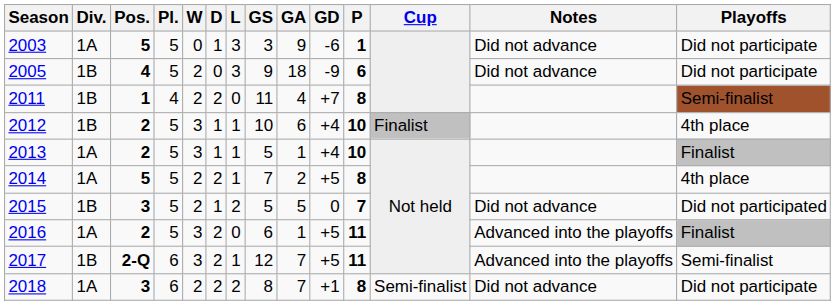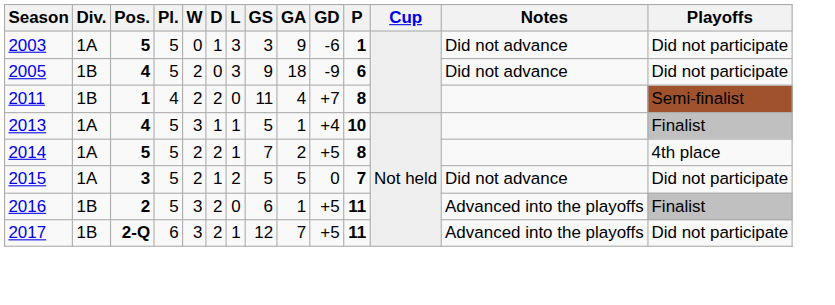- row: 2012 | 1B | 2 | 5 | 3 | 1 | 1 | 10 | 6 | +4 | 10 | Finalist | 4th place
2013 | Pos.: 2 -> 4
2015 | Div.: 1B -> 1A
2015 | Playoffs: Did not participated -> Did not participate
2016 | Div.: 1A -> 1B
2017 | Playoffs: Semi-finalist -> Did not participate
- row: 2018 | 1A | 3 | 6 | 2 | 2 | 2 | 8 | 7 | +1 | 8 | Semi-finalist | Did not advance | Did not participate
